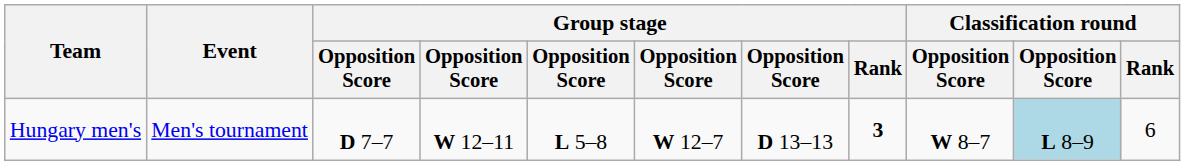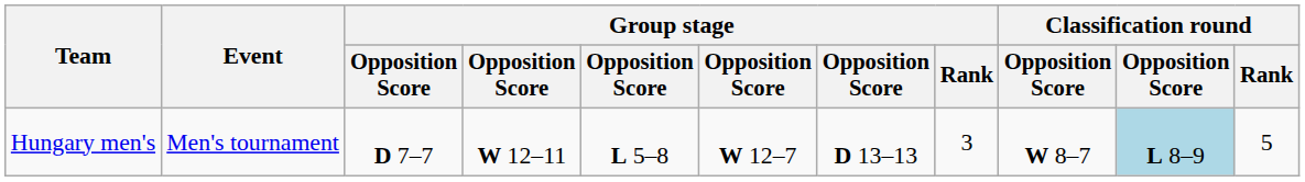Hungary men's | Group stage / Rank: bold -> normal
Hungary men's | Classification round / Rank: 6 -> 5
